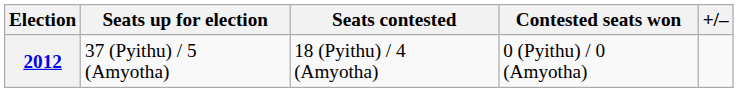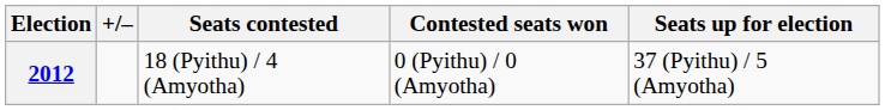columns swapped: Seats up for election <-> +/–
